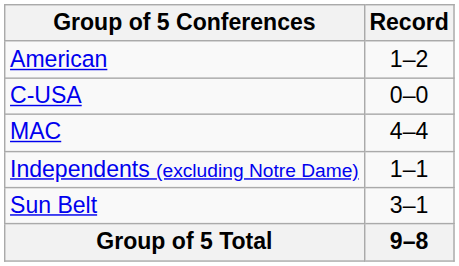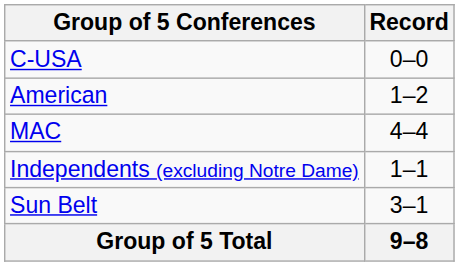rows swapped: American <-> C-USA
